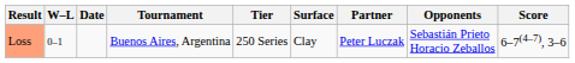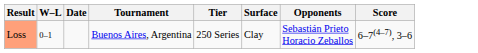- column: Partner | Peter Luczak
